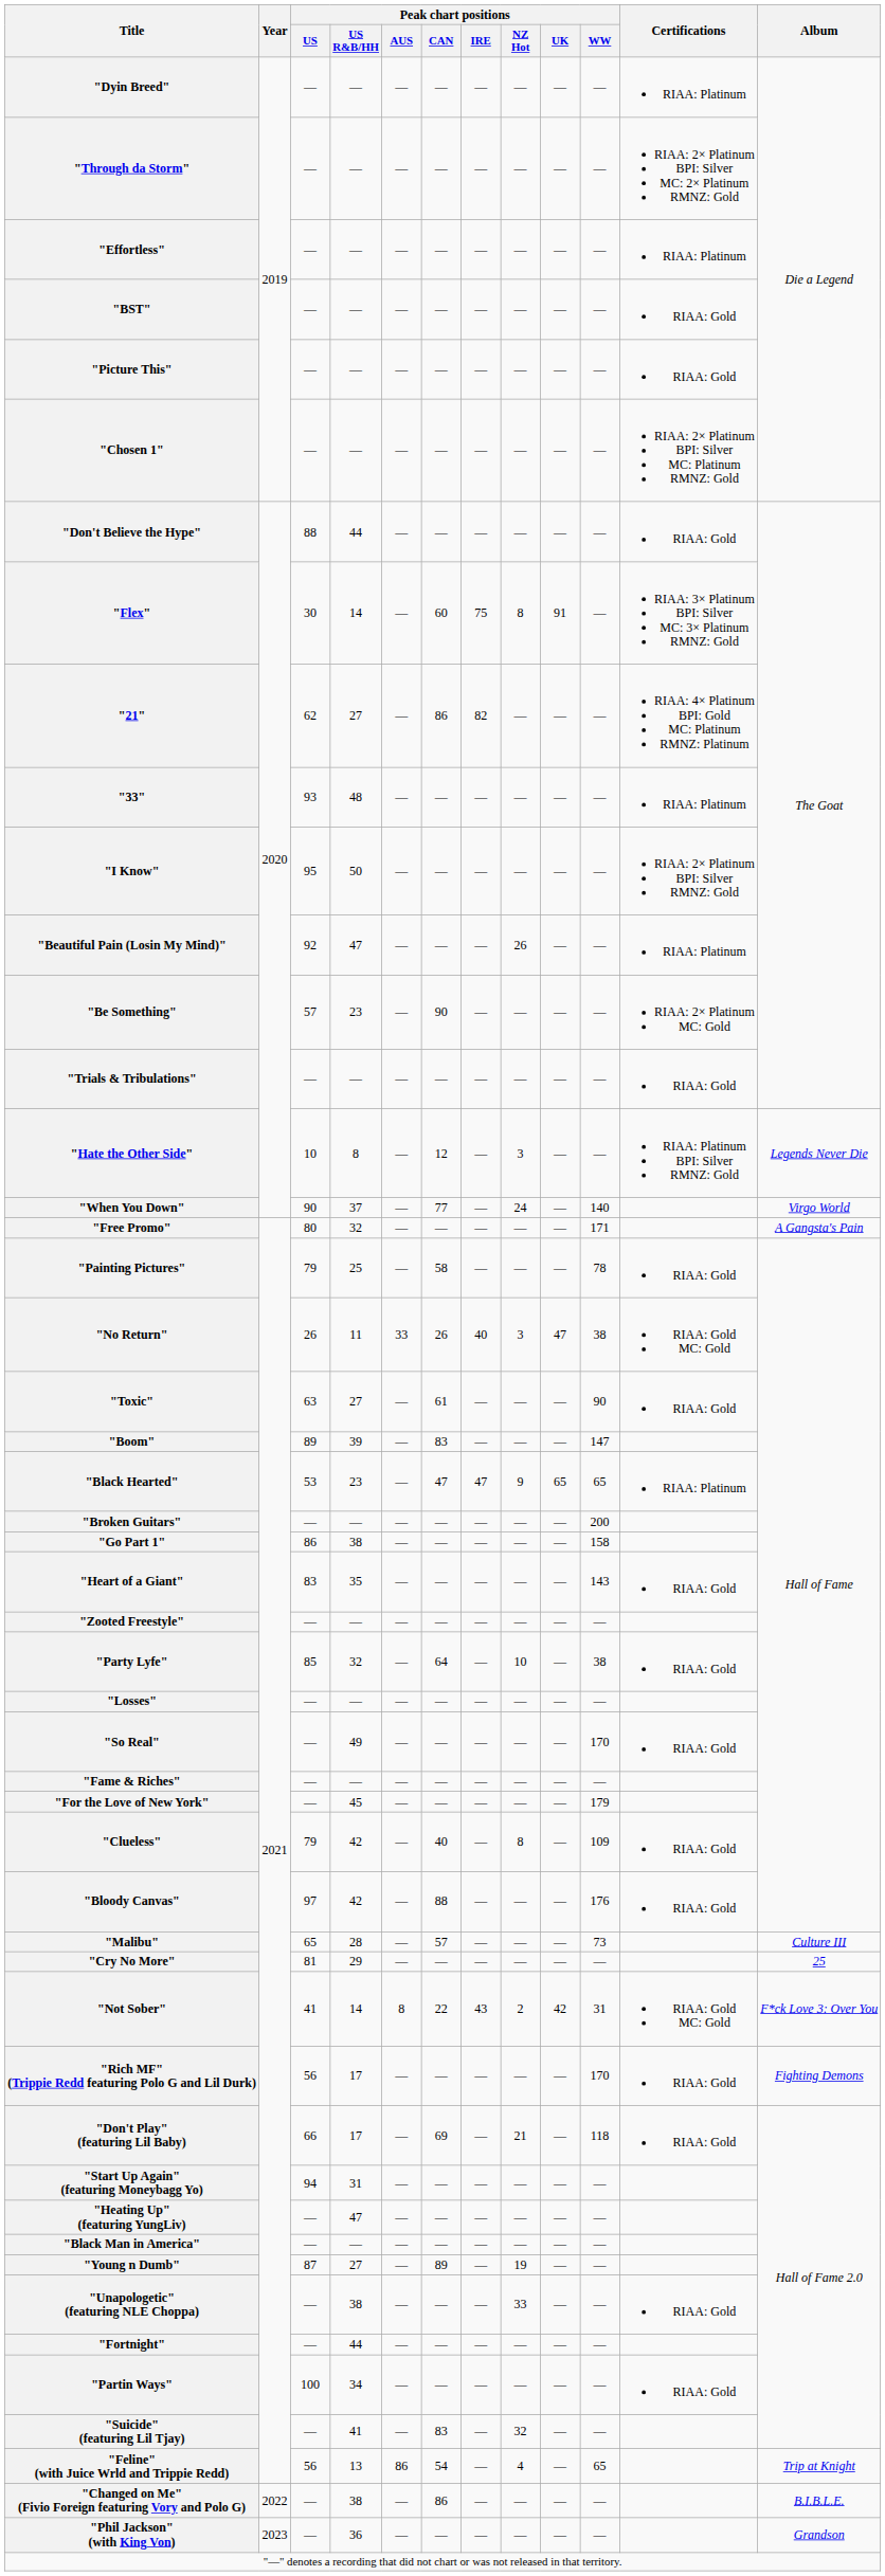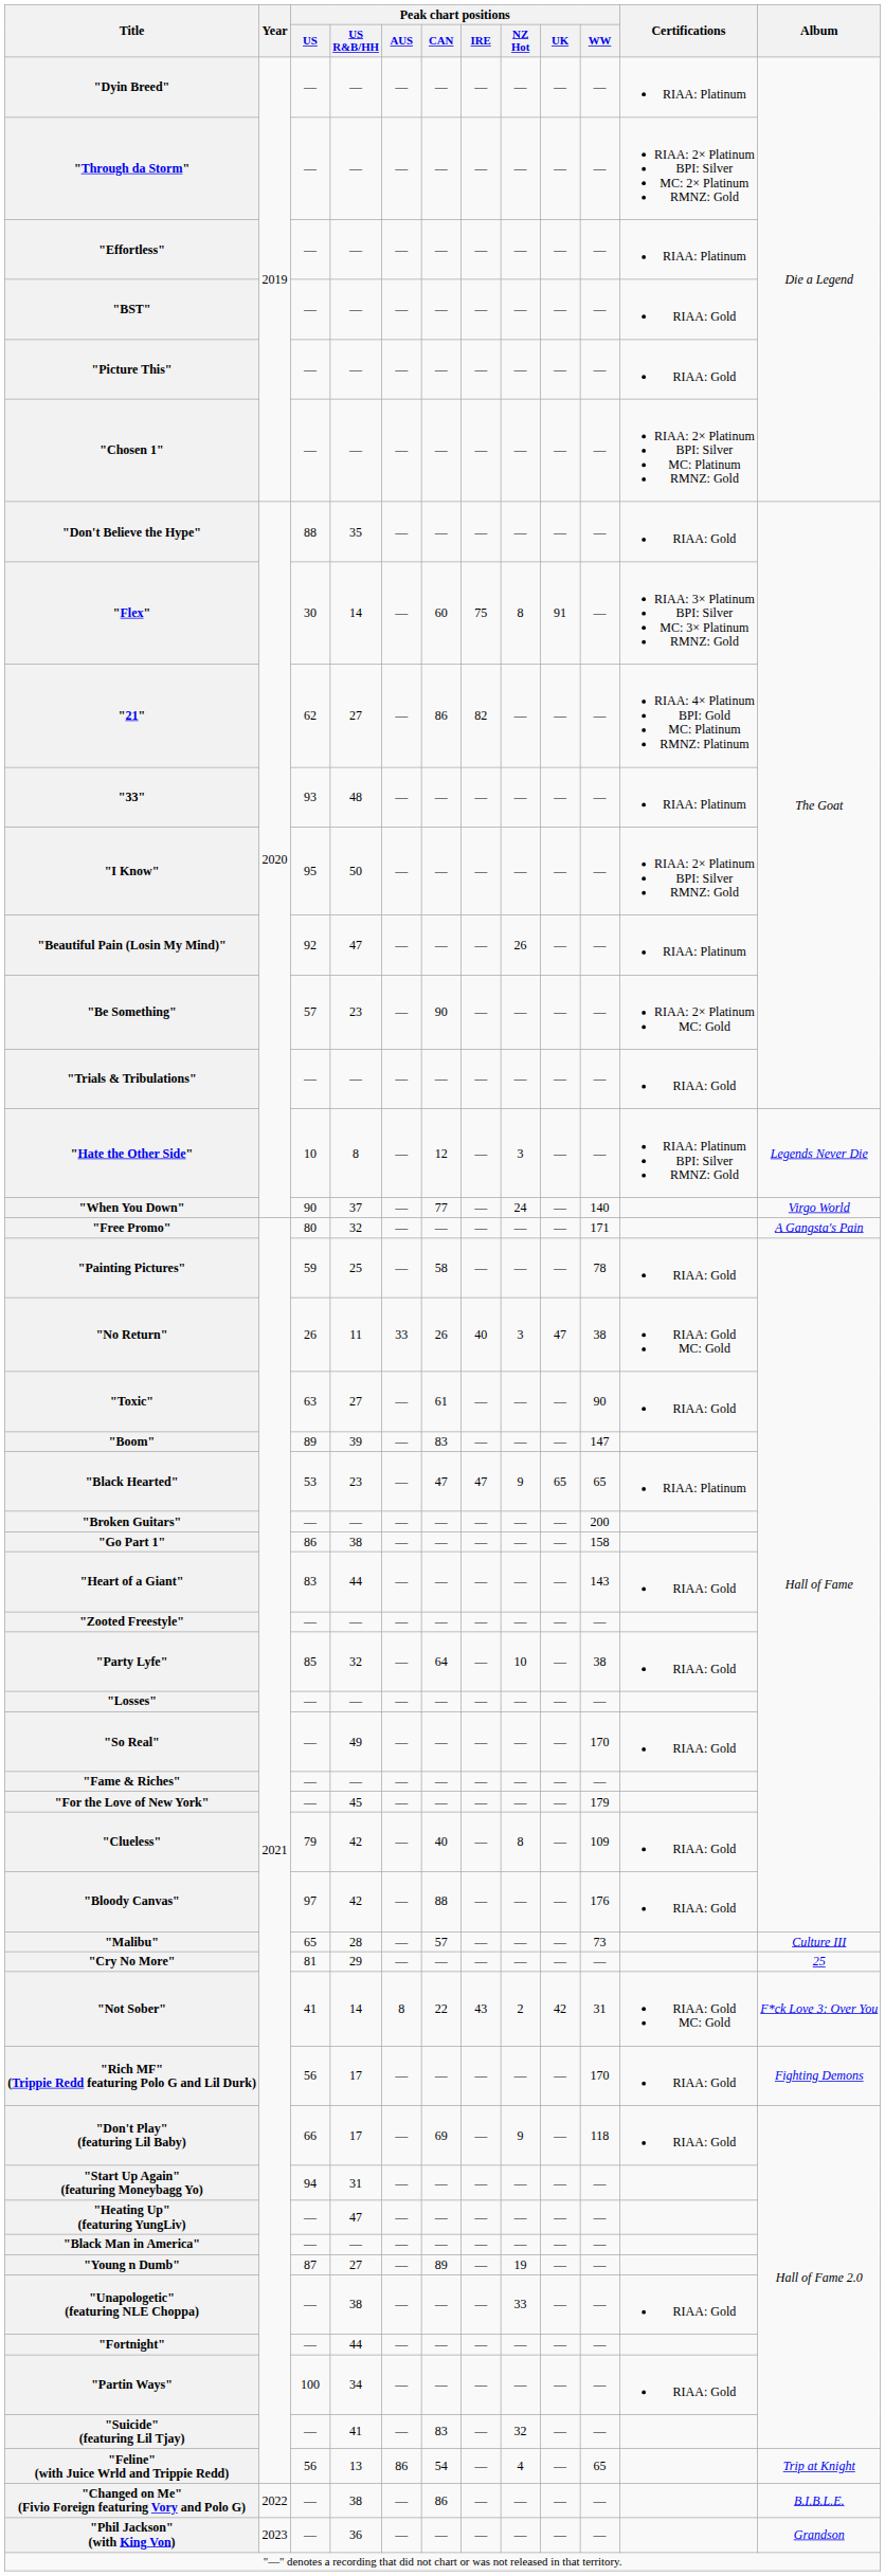"Don't Believe the Hype" | Peak chart positions / US R&B/HH: 44 -> 35
"Painting Pictures" | Peak chart positions / US: 79 -> 59
"Heart of a Giant" | Peak chart positions / US R&B/HH: 35 -> 44
"Don't Play" (featuring Lil Baby) | Peak chart positions / NZ Hot: 21 -> 9
